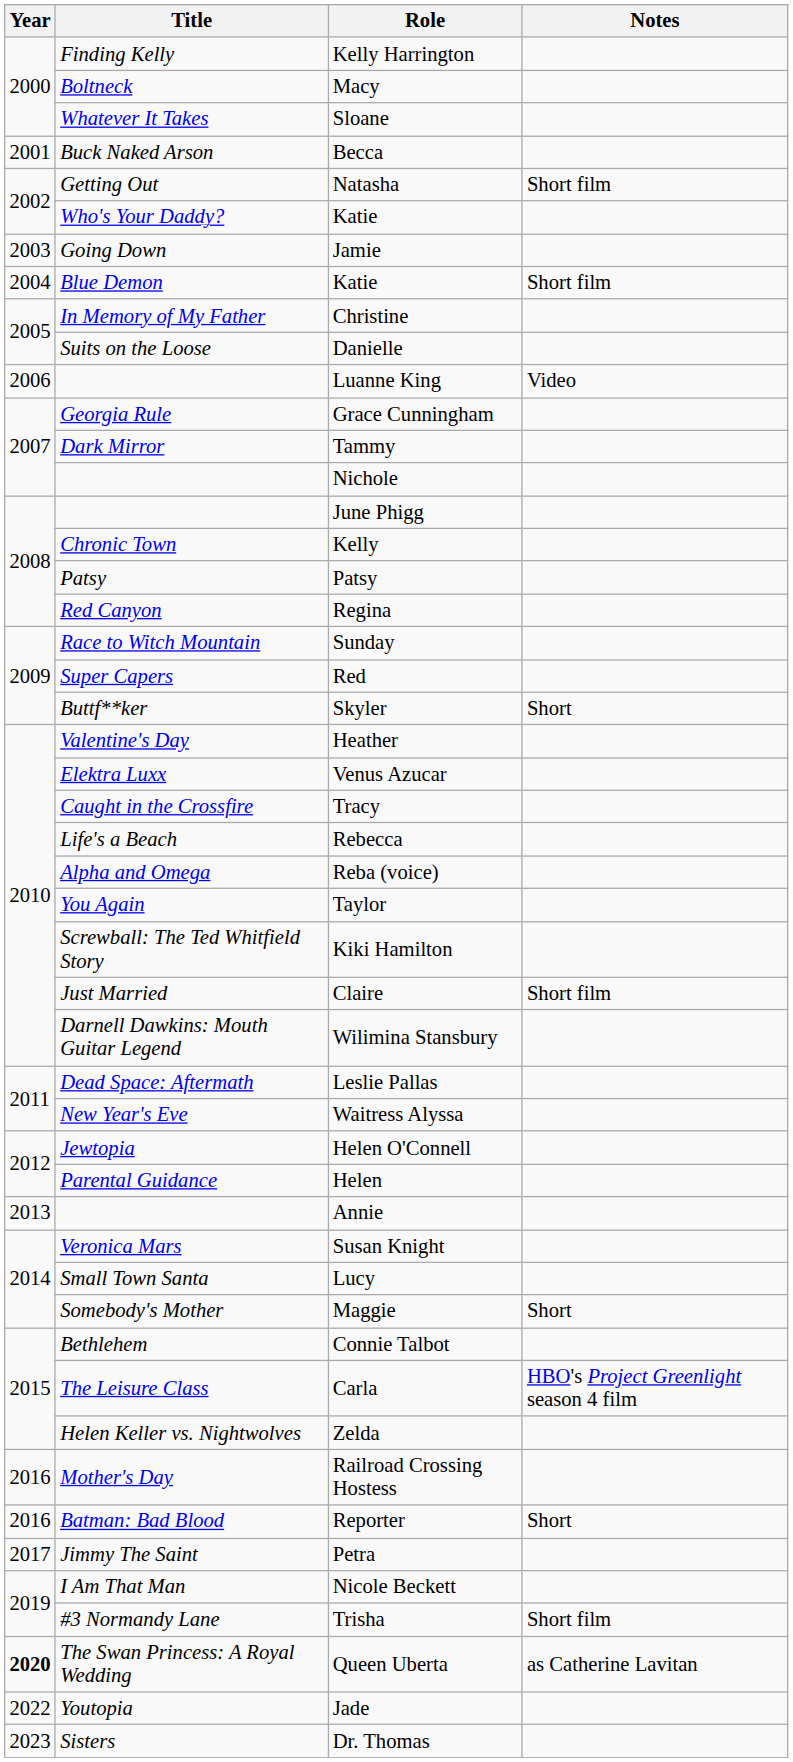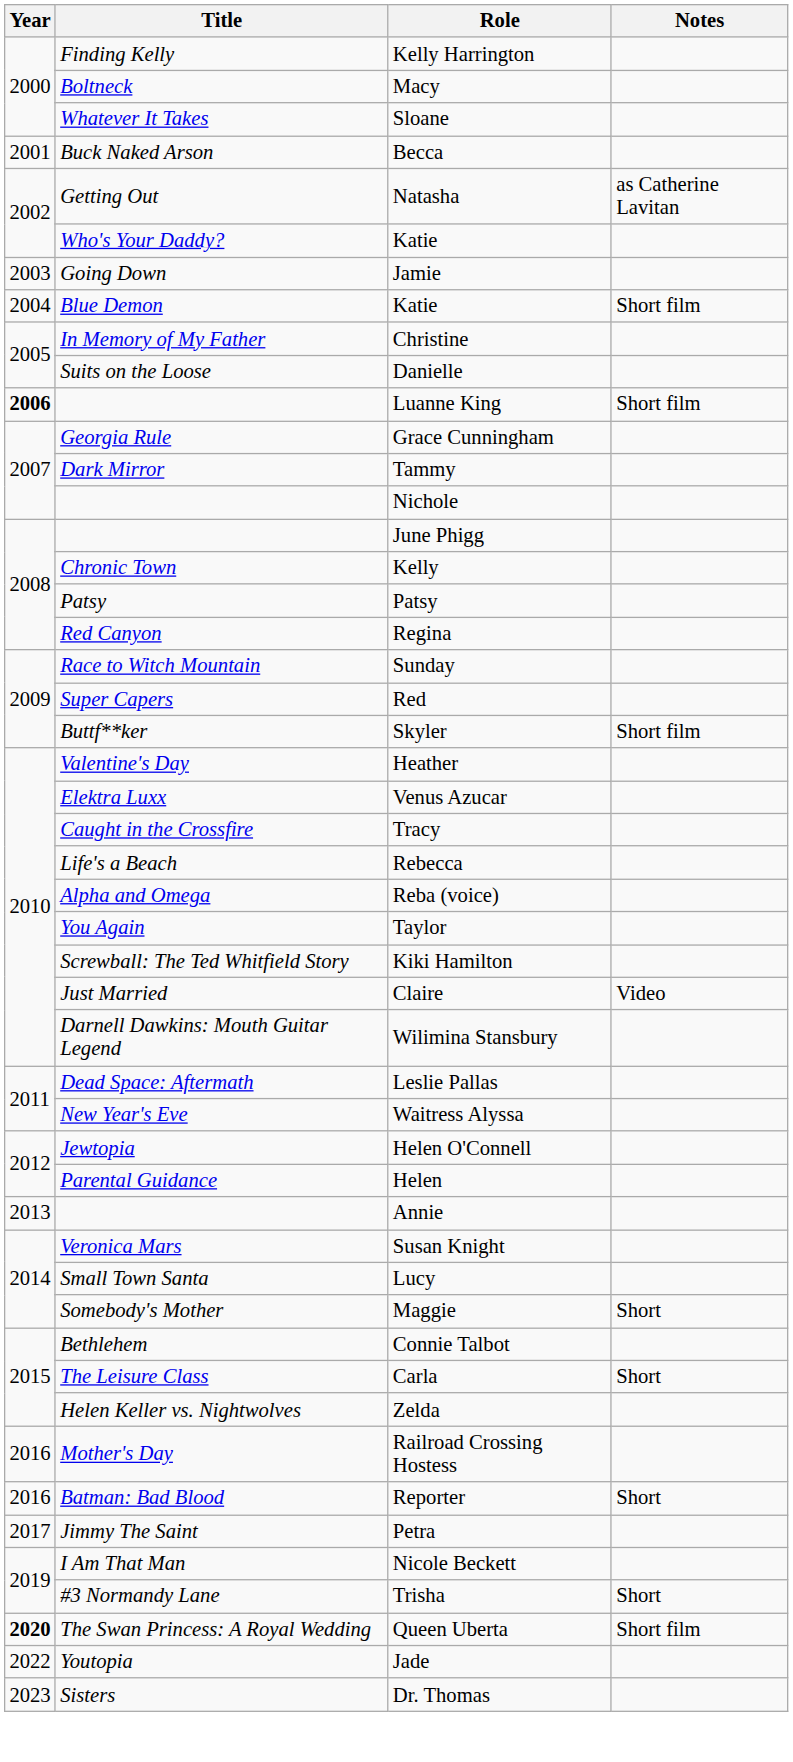Natasha | Notes: Short film -> as Catherine Lavitan
Luanne King | Year: normal -> bold
Luanne King | Notes: Video -> Short film
Skyler | Notes: Short -> Short film
Claire | Notes: Short film -> Video
Carla | Notes: HBO's Project Greenlight season 4 film -> Short
Trisha | Notes: Short film -> Short
Queen Uberta | Notes: as Catherine Lavitan -> Short film
